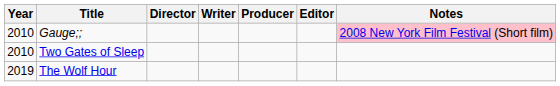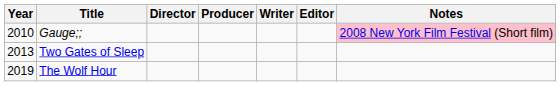columns swapped: Writer <-> Producer
Two Gates of Sleep | Year: 2010 -> 2013
